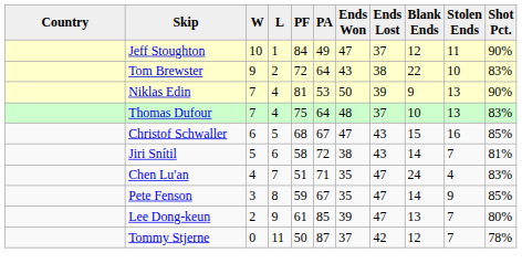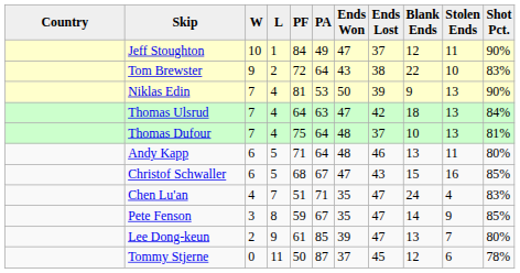+ row: Thomas Ulsrud | 7 | 4 | 64 | 63 | 47 | 42 | 18 | 13 | 84%
Thomas Dufour | Shot Pct.: 83% -> 81%
+ row: Andy Kapp | 6 | 5 | 71 | 64 | 48 | 46 | 13 | 11 | 80%
- row: Jiri Snítil | 5 | 6 | 58 | 72 | 38 | 43 | 14 | 7 | 81%
Tommy Stjerne | Ends Lost: 42 -> 45
Tommy Stjerne | Stolen Ends: 7 -> 6
